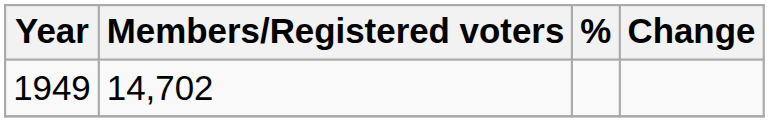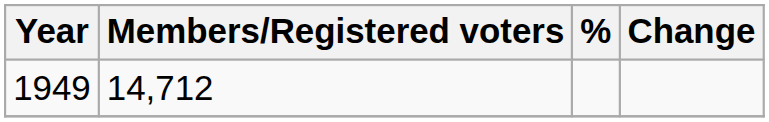1949 | Members/Registered voters: 14,702 -> 14,712
